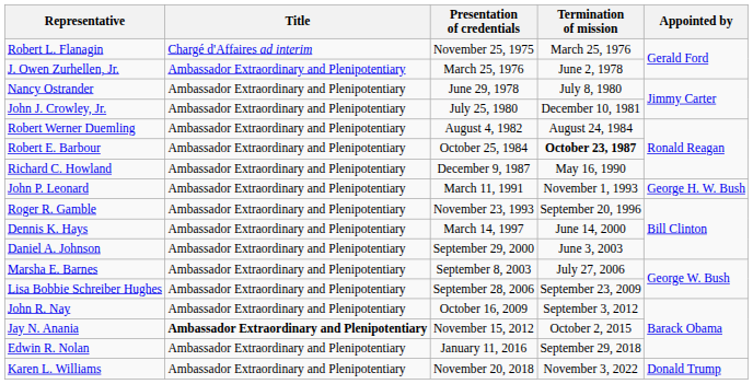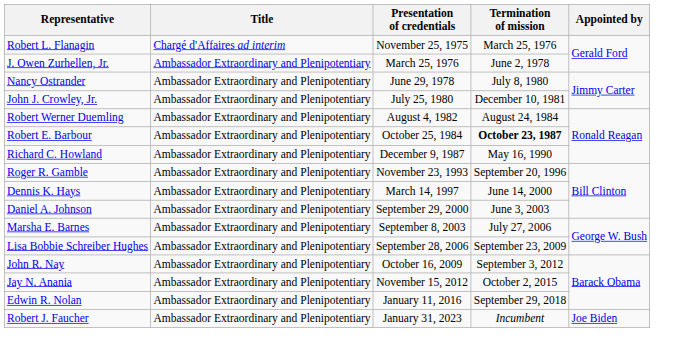- row: John P. Leonard | Ambassador Extraordinary and Plenipotentiary | March 11, 1991 | November 1, 1993 | George H. W. Bush
Jay N. Anania | Title: bold -> normal
- row: Karen L. Williams | Ambassador Extraordinary and Plenipotentiary | November 20, 2018 | November 3, 2022 | Donald Trump
+ row: Robert J. Faucher | Ambassador Extraordinary and Plenipotentiary | January 31, 2023 | Incumbent | Joe Biden
